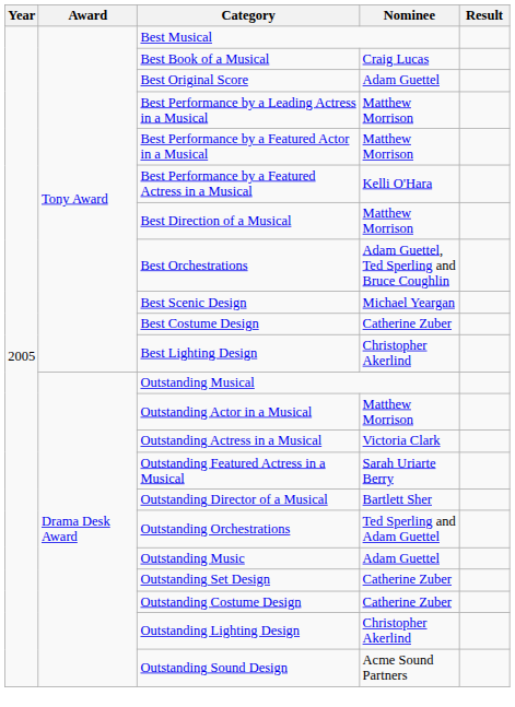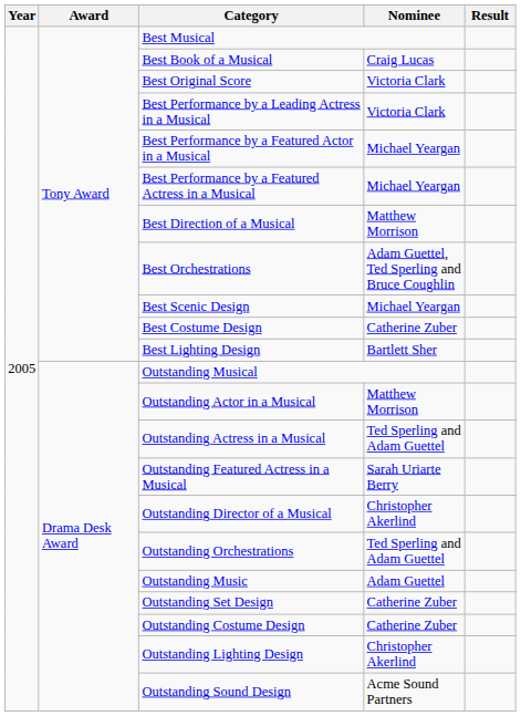Best Original Score | Nominee: Adam Guettel -> Victoria Clark
Best Performance by a Leading Actress in a Musical | Nominee: Matthew Morrison -> Victoria Clark
Best Performance by a Featured Actor in a Musical | Nominee: Matthew Morrison -> Michael Yeargan
Best Performance by a Featured Actress in a Musical | Nominee: Kelli O'Hara -> Michael Yeargan
Best Lighting Design | Nominee: Christopher Akerlind -> Bartlett Sher
Outstanding Actress in a Musical | Nominee: Victoria Clark -> Ted Sperling and Adam Guettel
Outstanding Director of a Musical | Nominee: Bartlett Sher -> Christopher Akerlind
